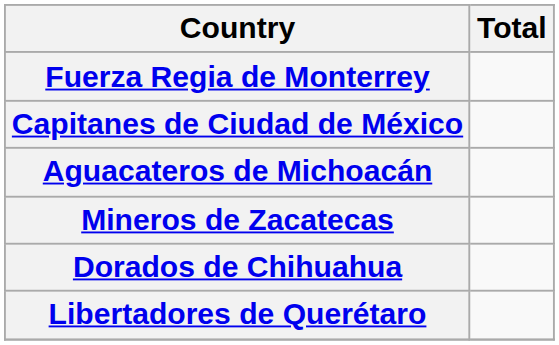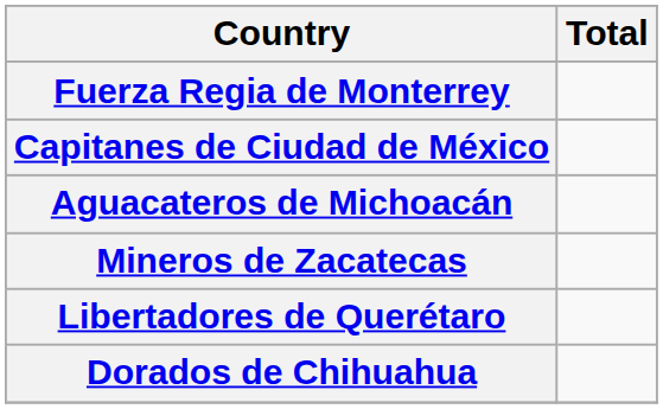rows swapped: Libertadores de Querétaro <-> Dorados de Chihuahua
